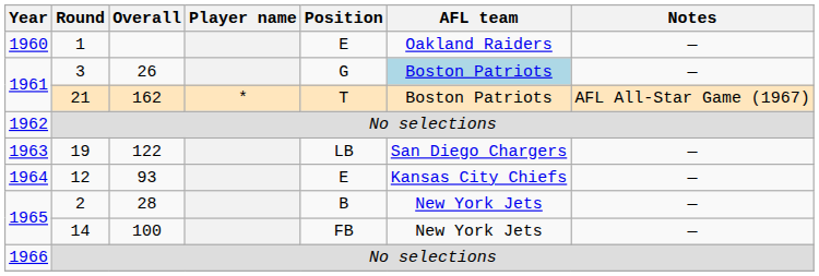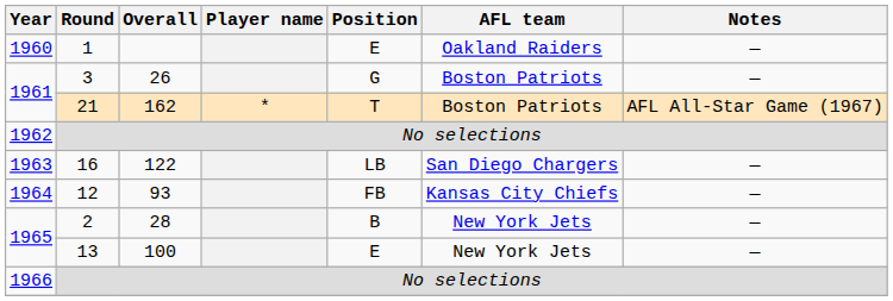26 | AFL team: lightblue background -> no background
122 | Round: 19 -> 16
93 | Position: E -> FB
100 | Round: 14 -> 13
100 | Position: FB -> E
